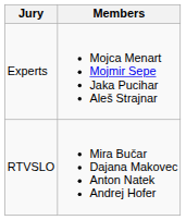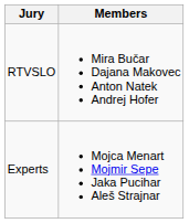rows swapped: Experts <-> RTVSLO
